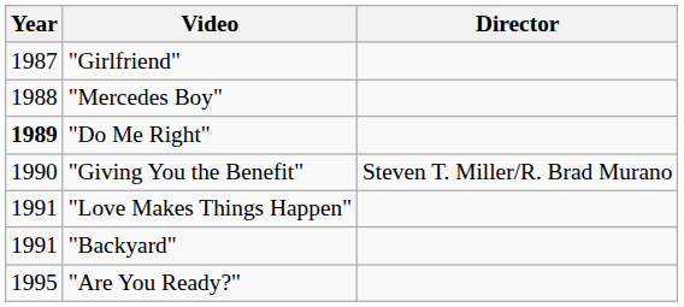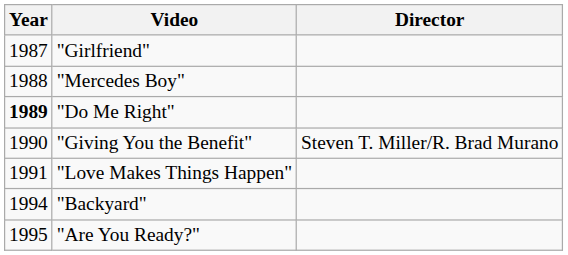"Backyard" | Year: 1991 -> 1994
